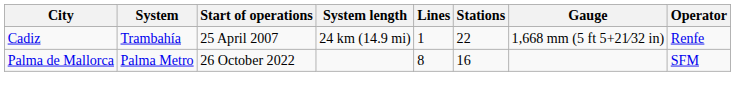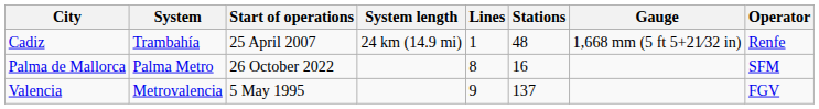Cadiz | Stations: 22 -> 48
+ row: Valencia | Metrovalencia | 5 May 1995 | 9 | 137 | FGV
